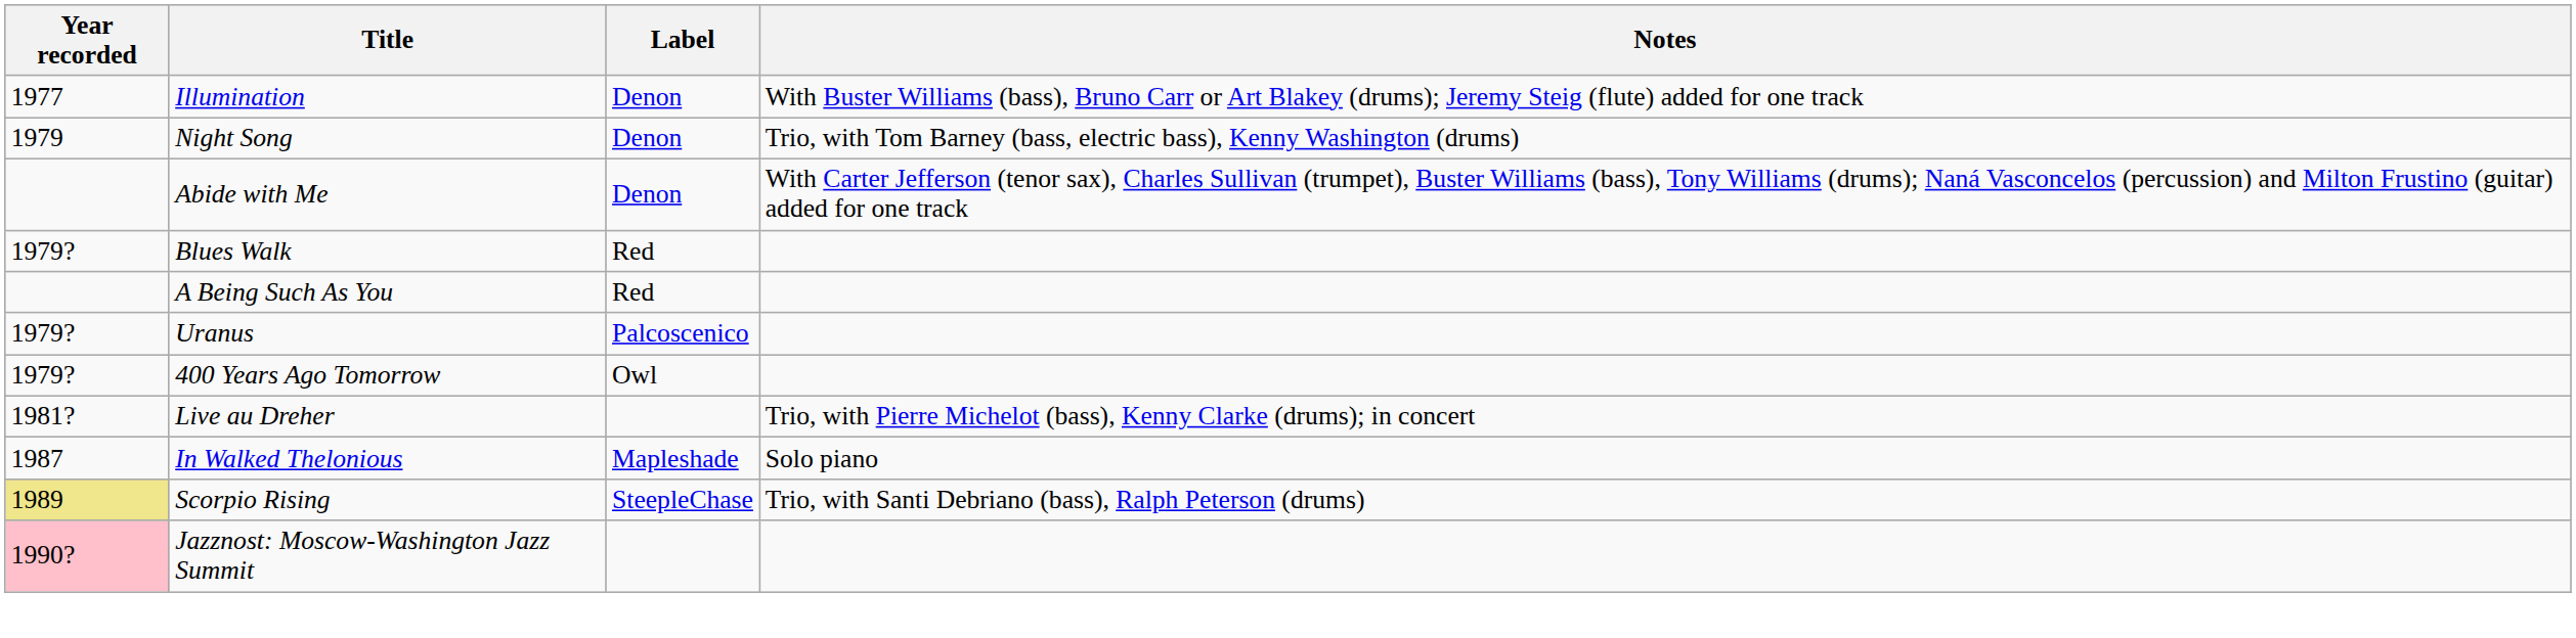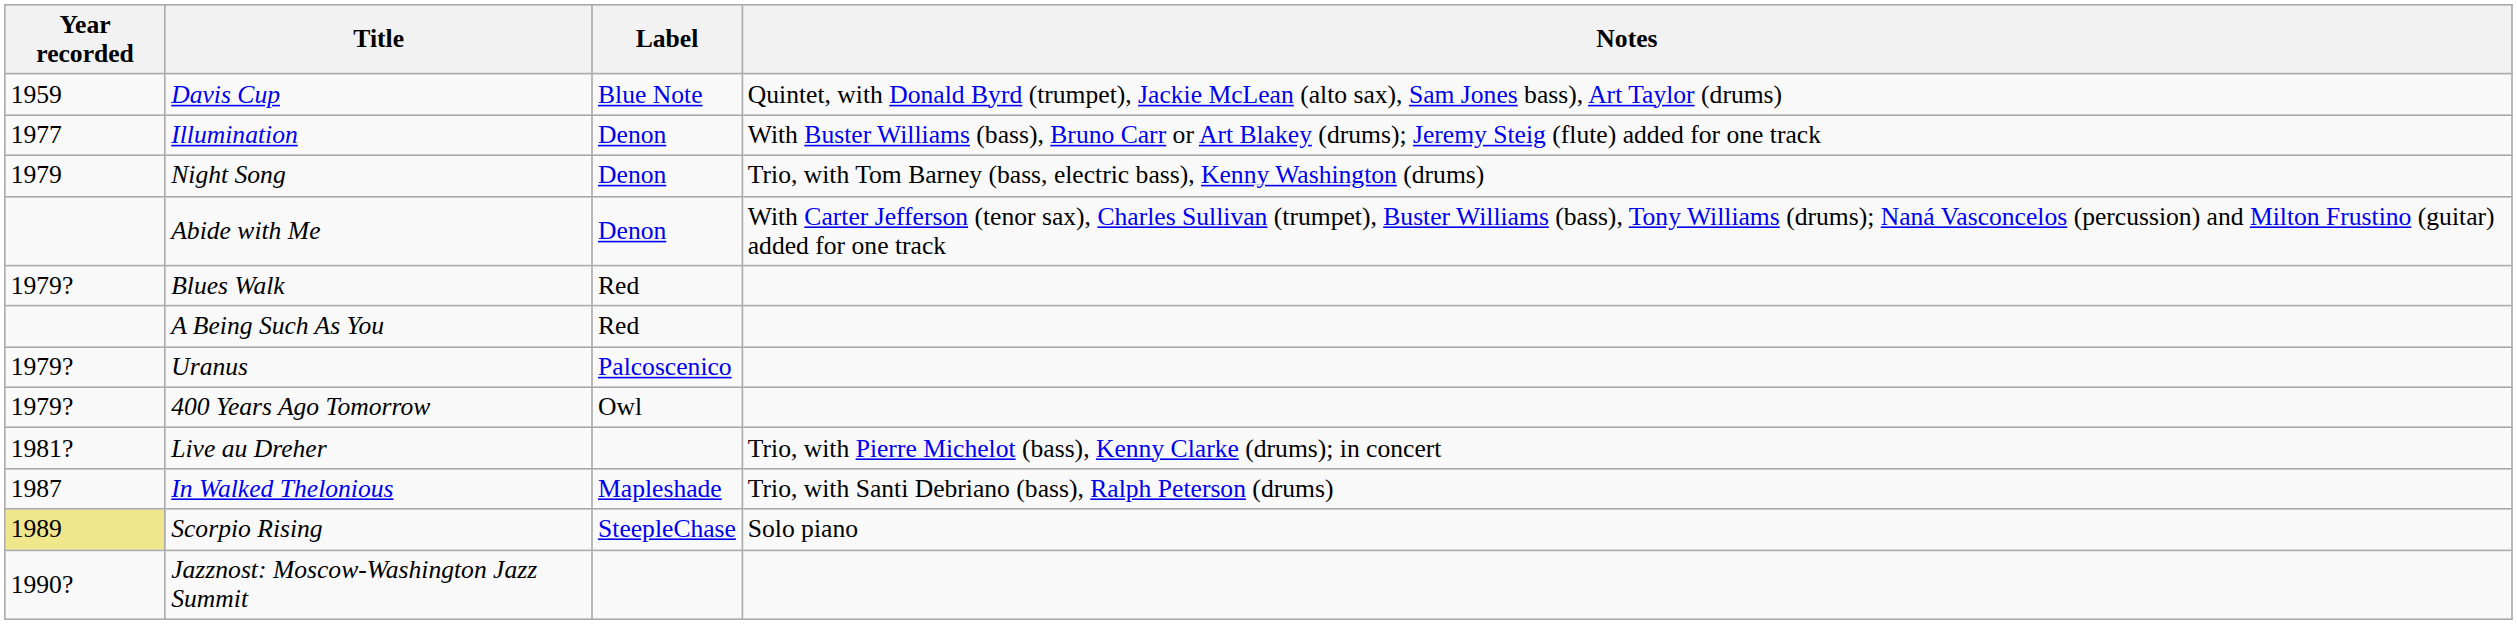+ row: 1959 | Davis Cup | Blue Note | Quintet, with Donald Byrd (trumpet), Jackie McLean (alto sax), Sam Jones bass), Art Taylor (drums)
In Walked Thelonious | Notes: Solo piano -> Trio, with Santi Debriano (bass), Ralph Peterson (drums)
Scorpio Rising | Notes: Trio, with Santi Debriano (bass), Ralph Peterson (drums) -> Solo piano
Jazznost: Moscow-Washington Jazz Summit | Year recorded: pink background -> no background
